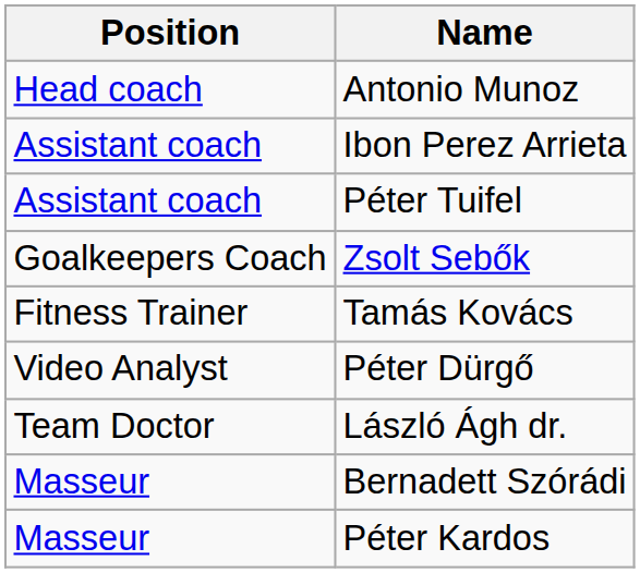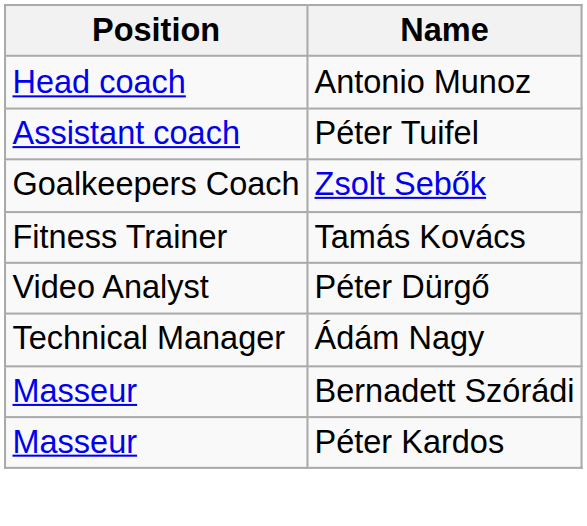- row: Assistant coach | Ibon Perez Arrieta
+ row: Technical Manager | Ádám Nagy
- row: Team Doctor | László Ágh dr.
